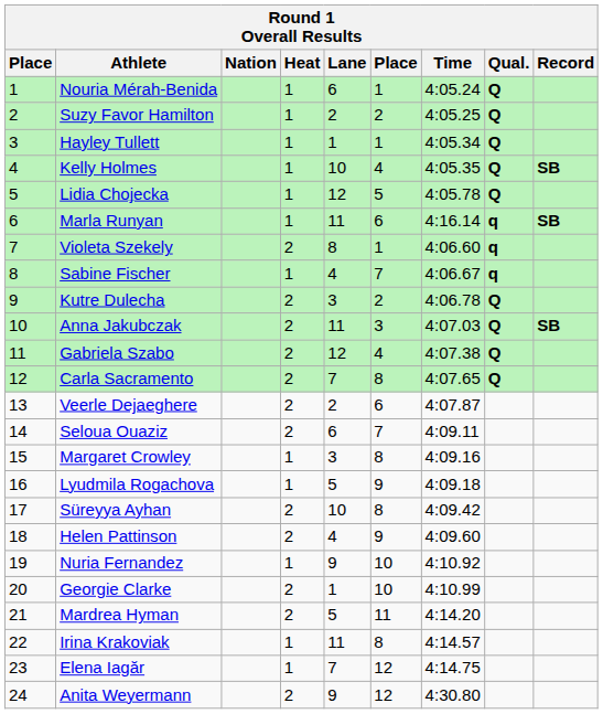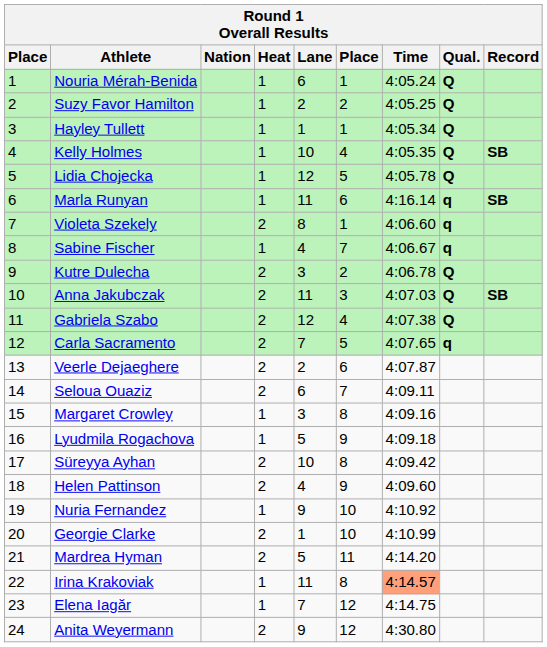Carla Sacramento | column 6: 8 -> 5
Carla Sacramento | Qual.: Q -> q
Irina Krakoviak | Time: no background -> lightsalmon background
